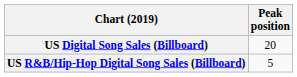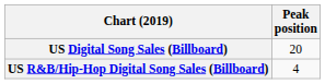US R&B/Hip-Hop Digital Song Sales (Billboard) | Peak position: 5 -> 4
